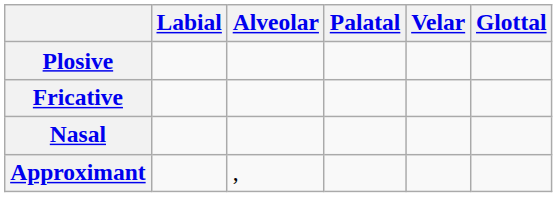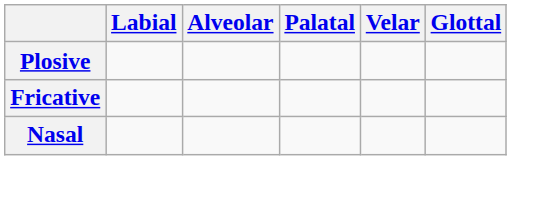- row: Approximant | ,
